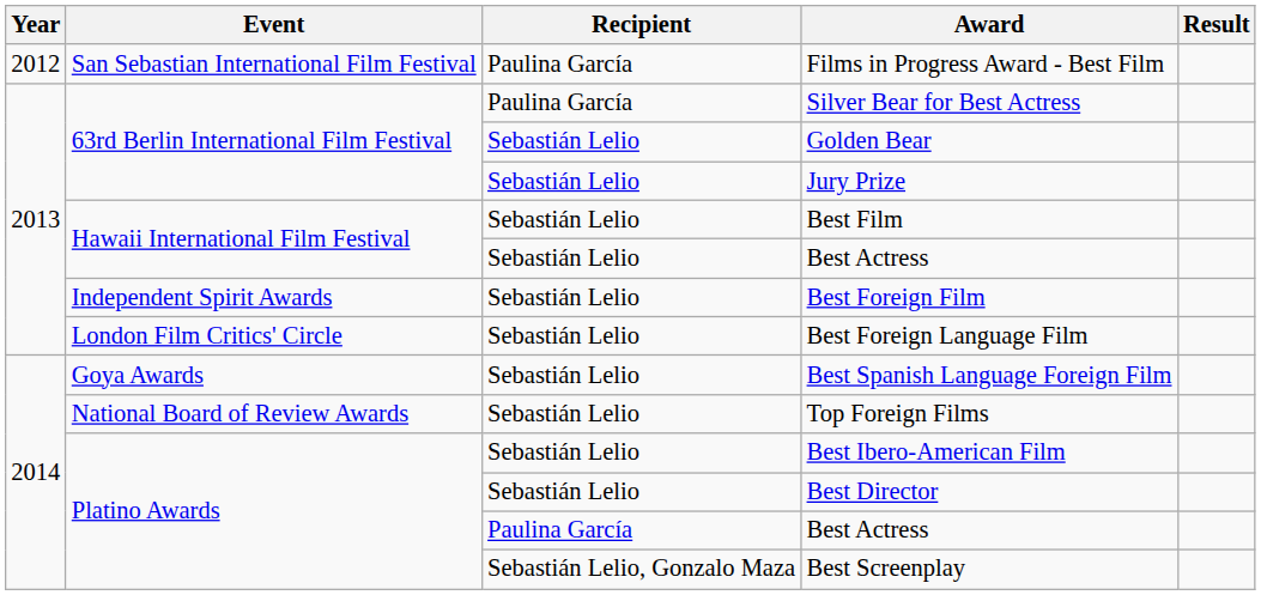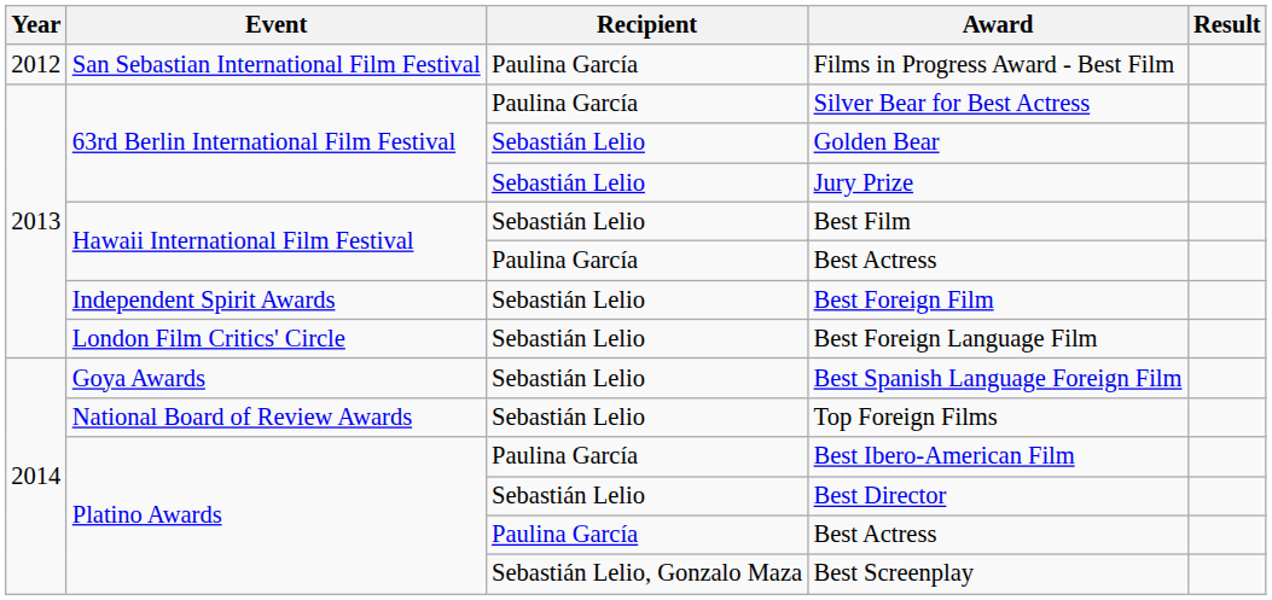Hawaii International Film Festival / Best Actress | Recipient: Sebastián Lelio -> Paulina García
Best Ibero-American Film | Recipient: Sebastián Lelio -> Paulina García
